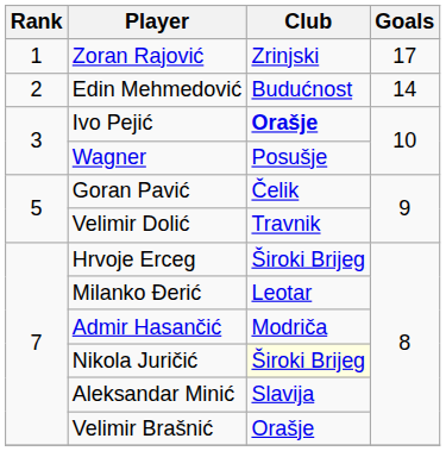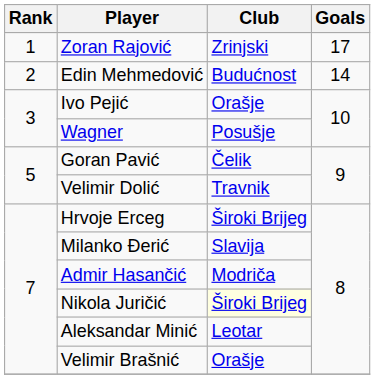Ivo Pejić | Club: bold -> normal
Milanko Đerić | Club: Leotar -> Slavija
Aleksandar Minić | Club: Slavija -> Leotar
